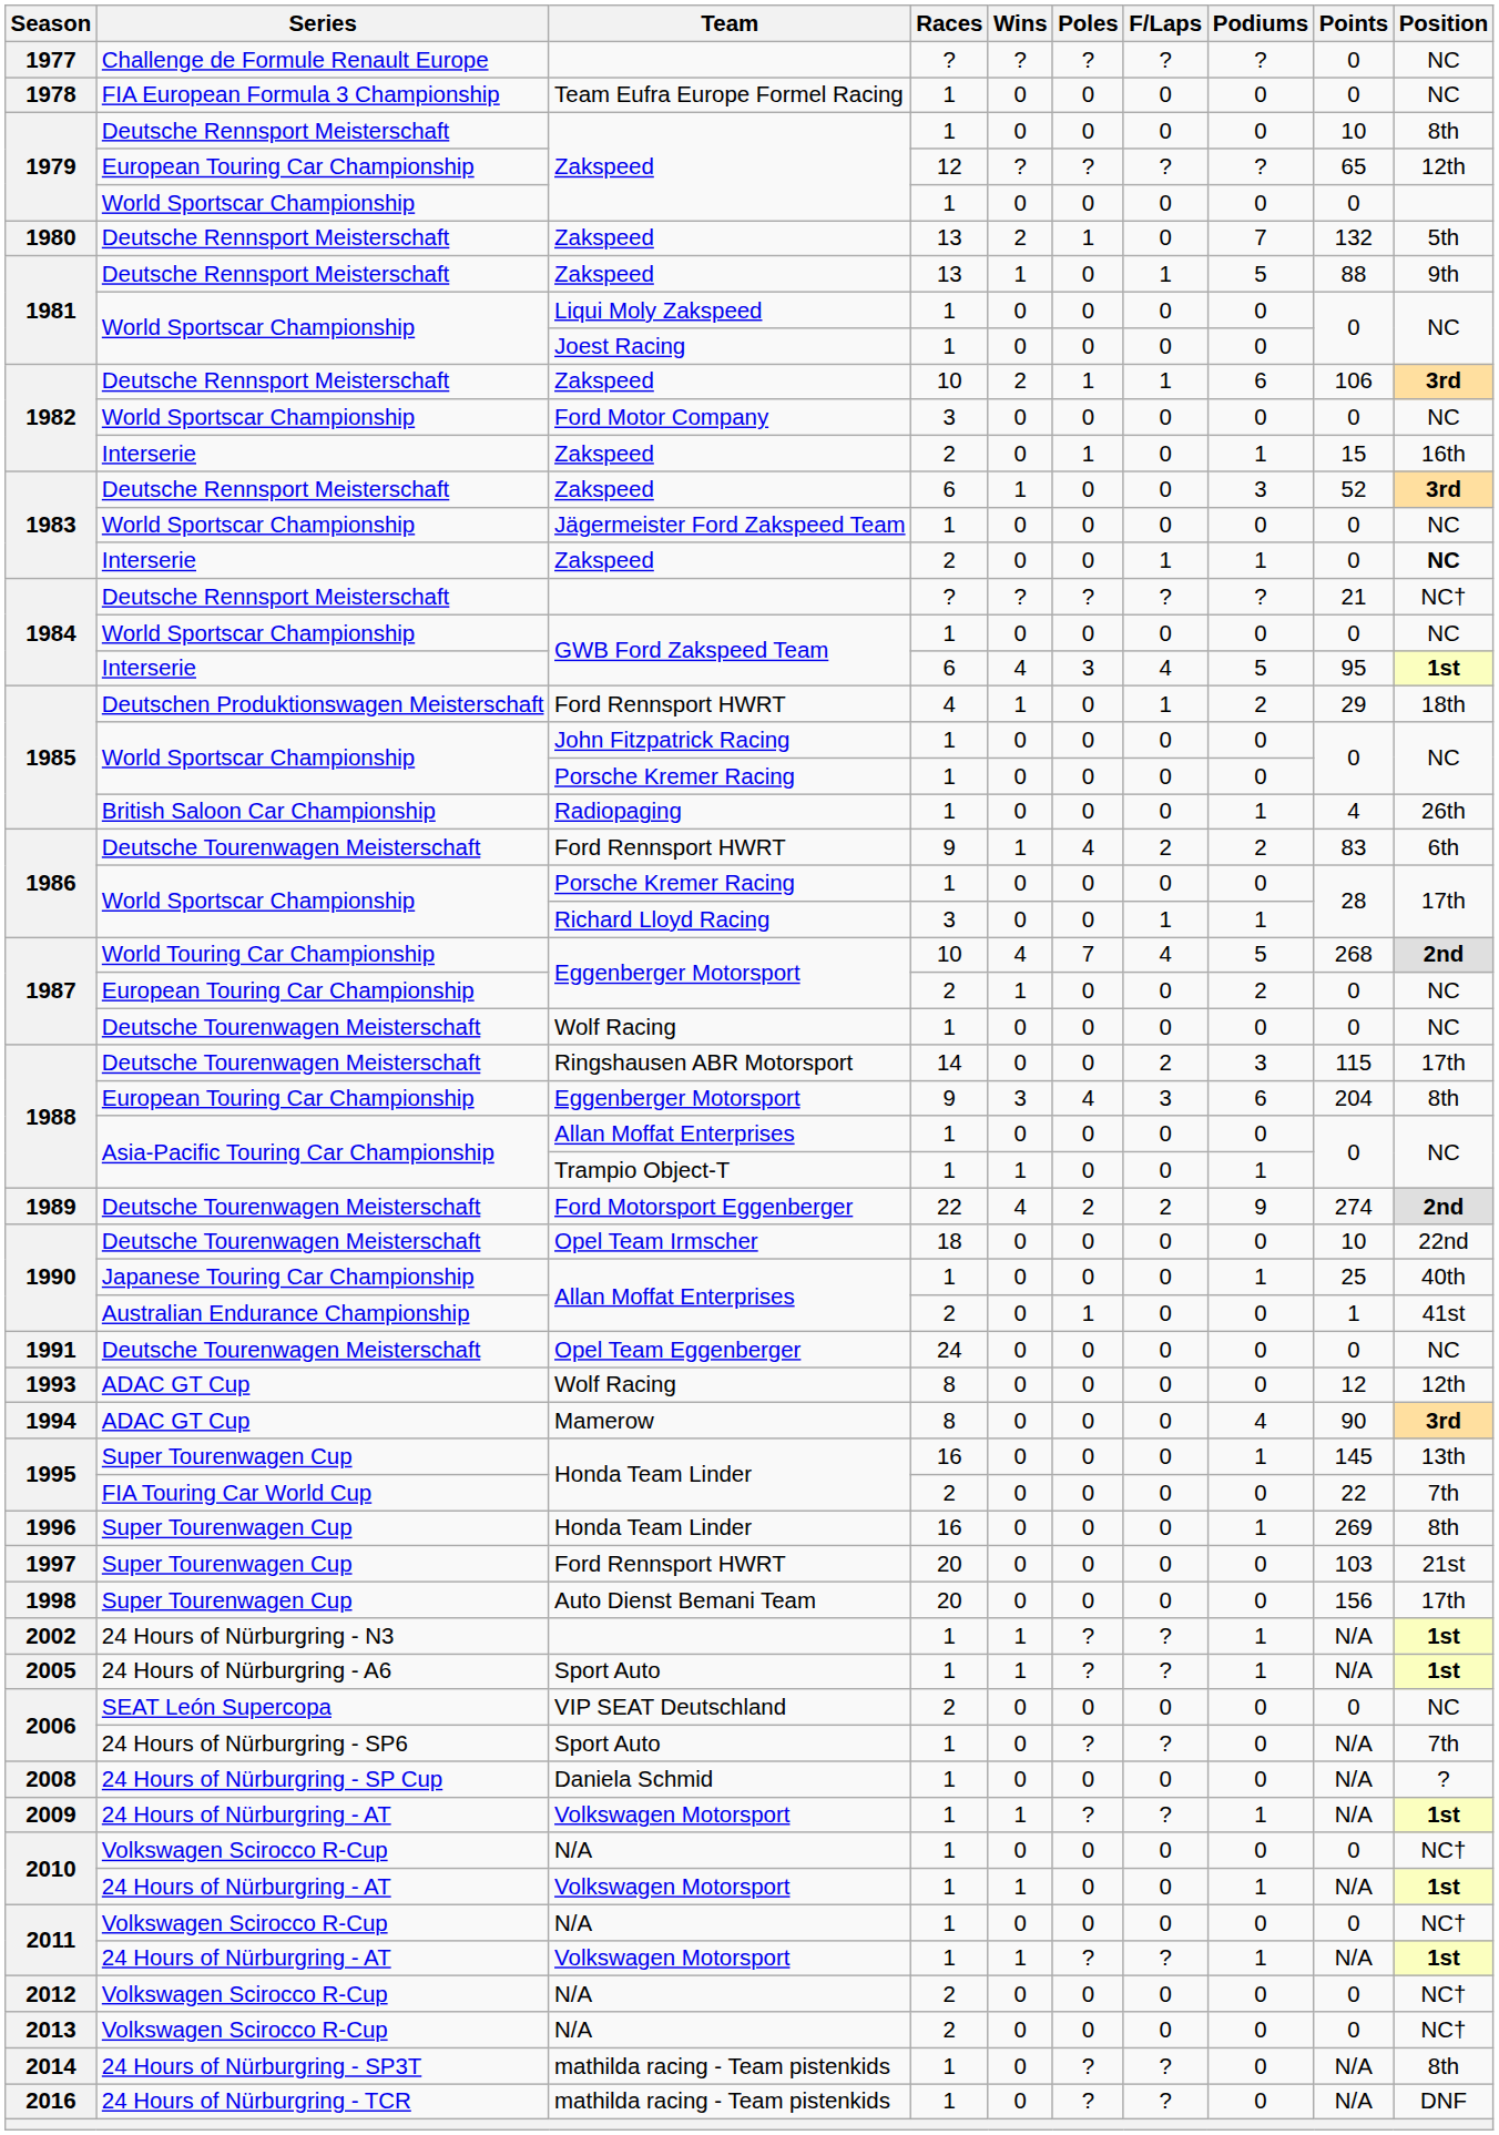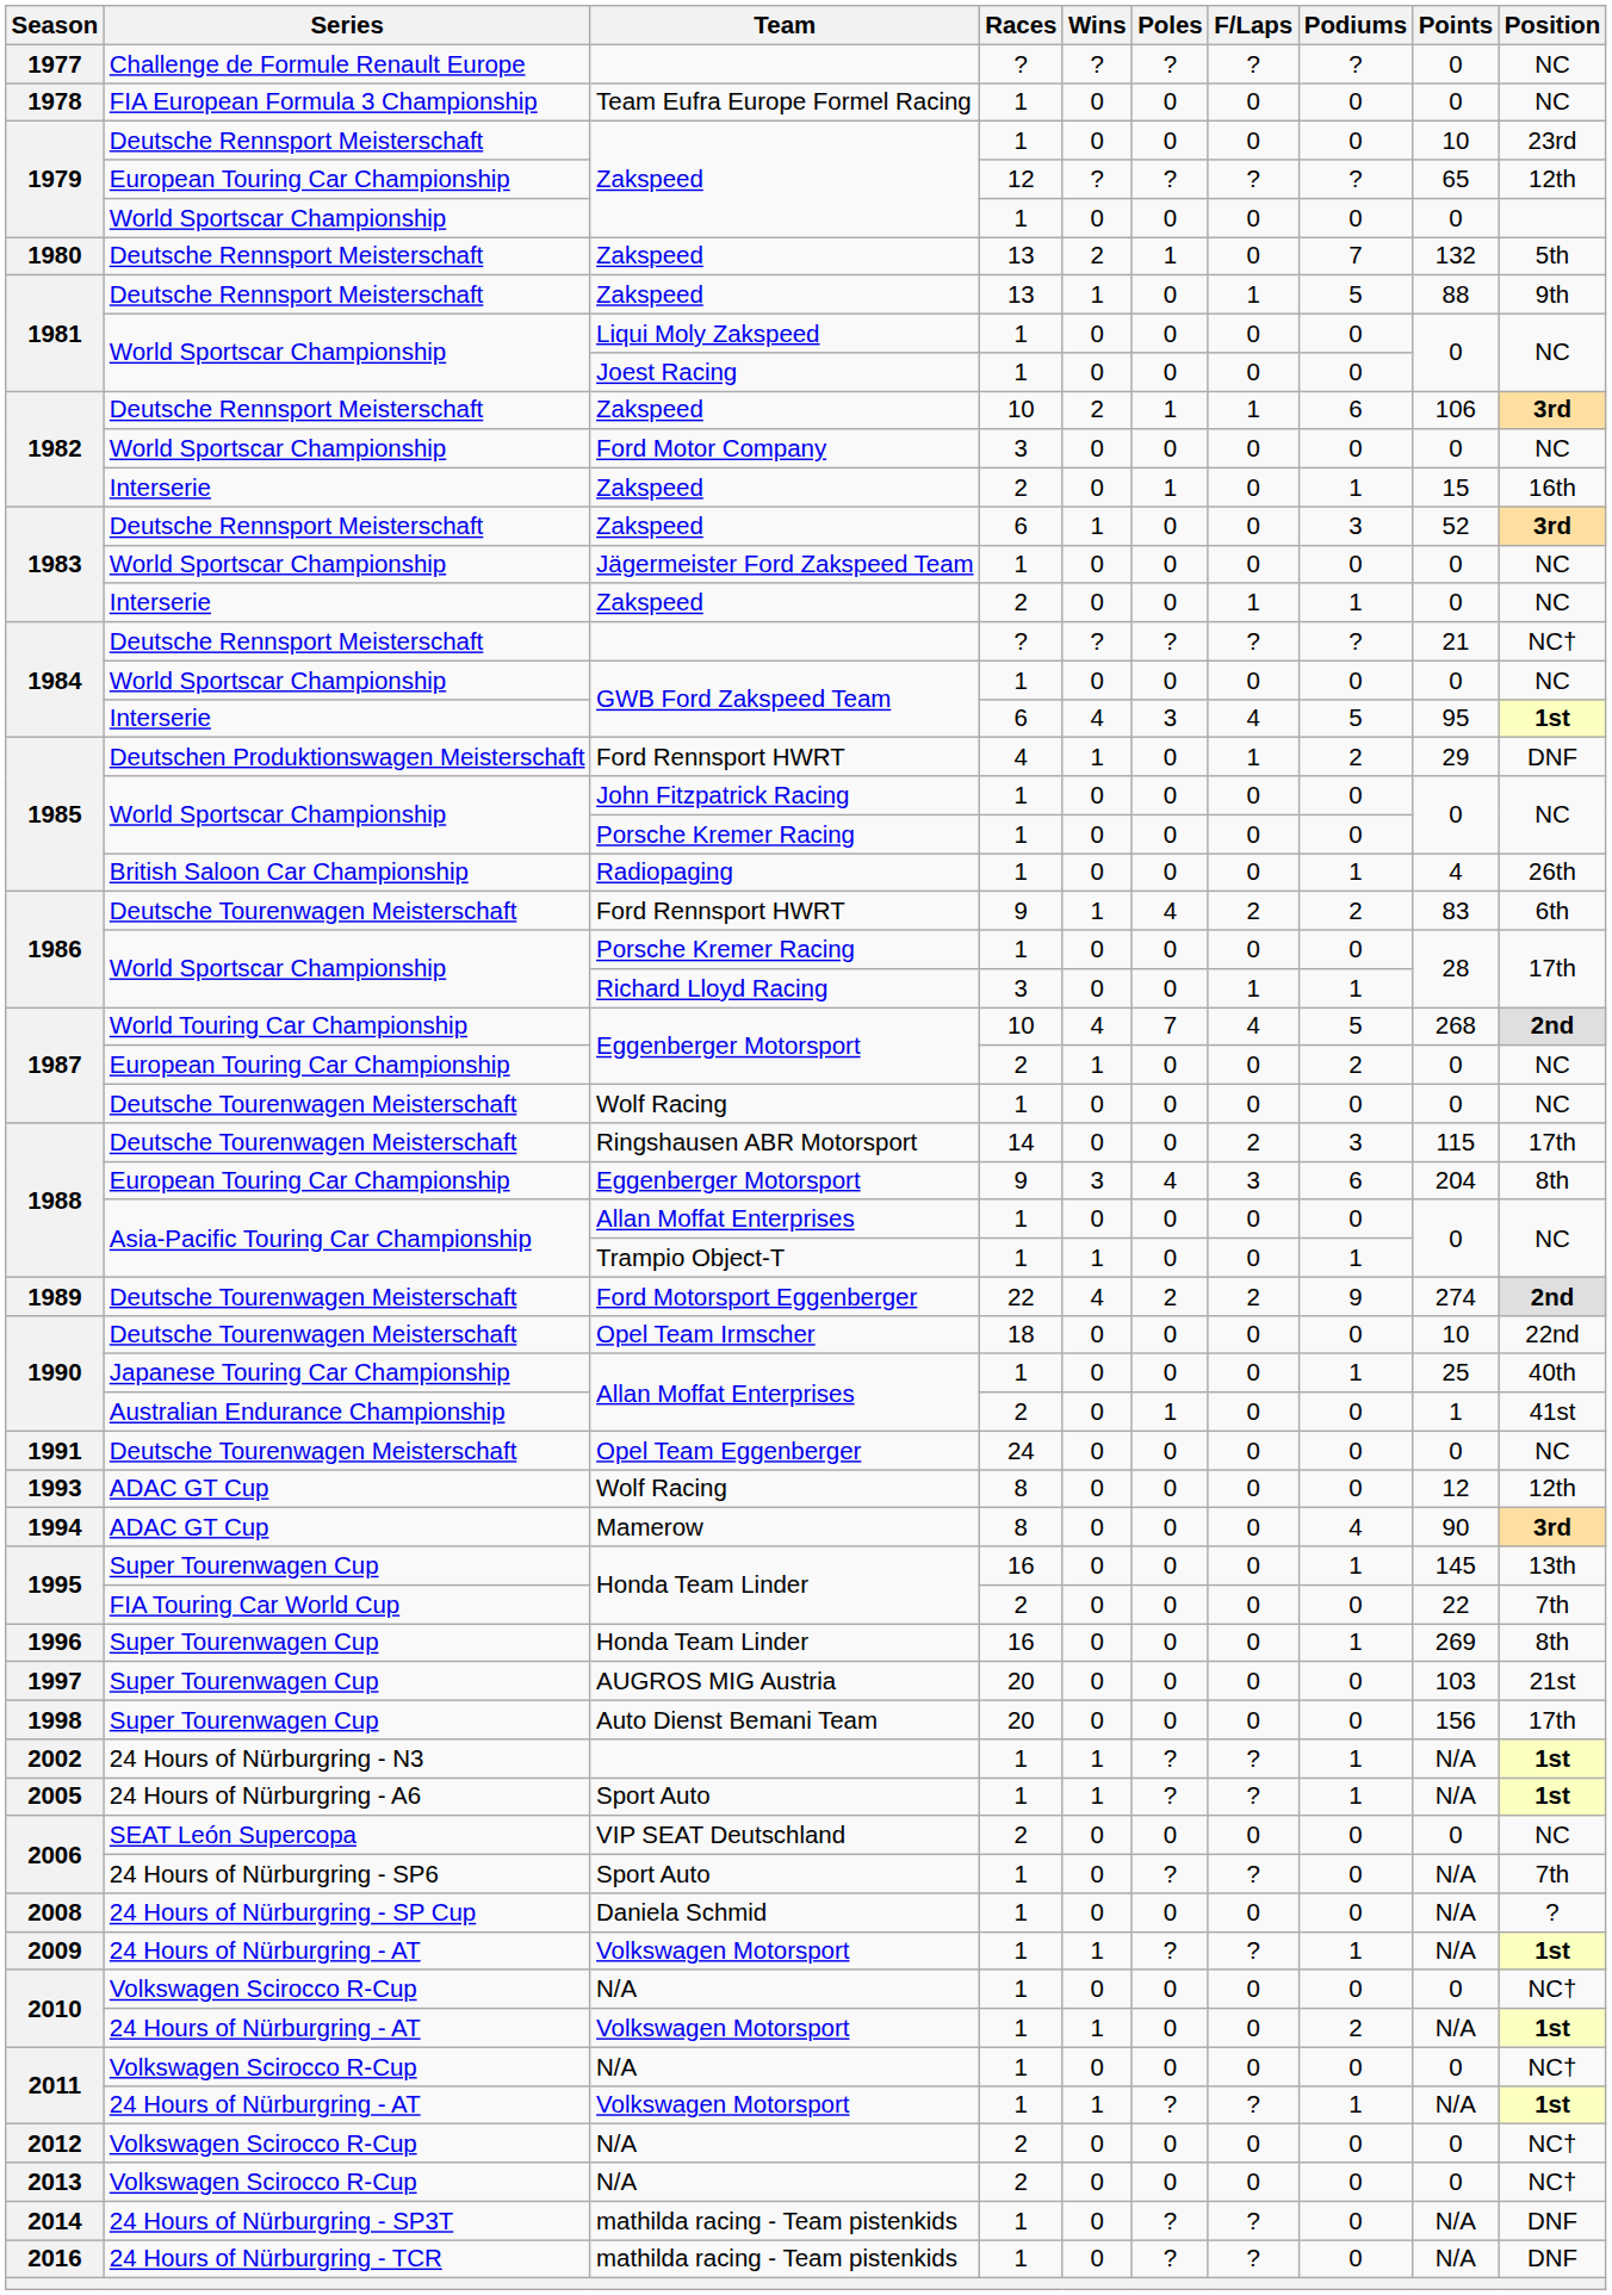1979 / Deutsche Rennsport Meisterschaft | Position: 8th -> 23rd
1983 / Interserie | Position: bold -> normal
1985 / Deutschen Produktionswagen Meisterschaft | Position: 18th -> DNF
1997 | Team: Ford Rennsport HWRT -> AUGROS MIG Austria
2010 / 24 Hours of Nürburgring - AT | Podiums: 1 -> 2
2014 | Position: 8th -> DNF
